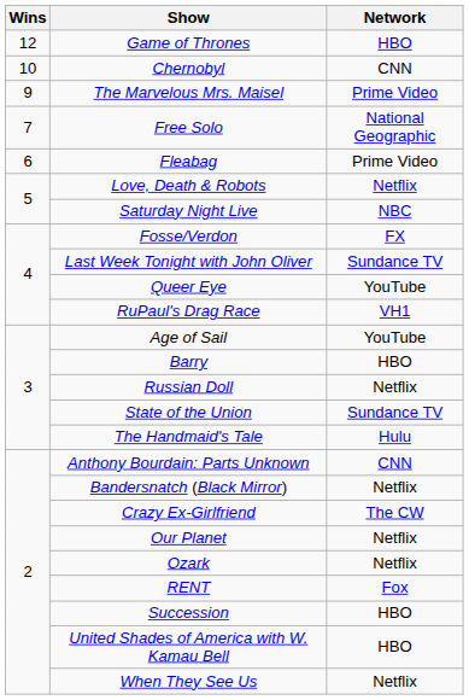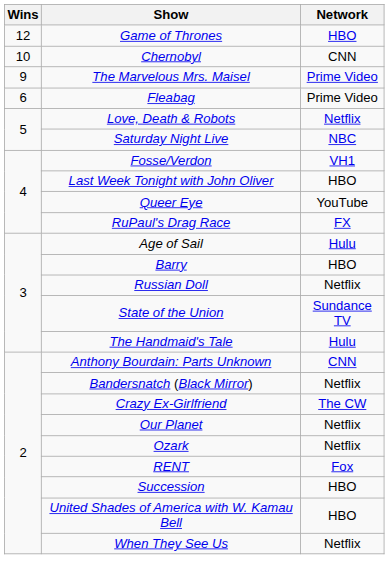- row: 7 | Free Solo | National Geographic
Fosse/Verdon | Network: FX -> VH1
Last Week Tonight with John Oliver | Network: Sundance TV -> HBO
RuPaul's Drag Race | Network: VH1 -> FX
Age of Sail | Network: YouTube -> Hulu
